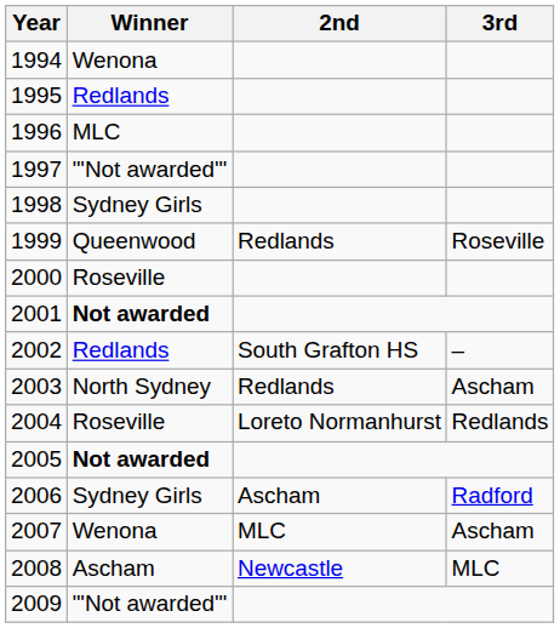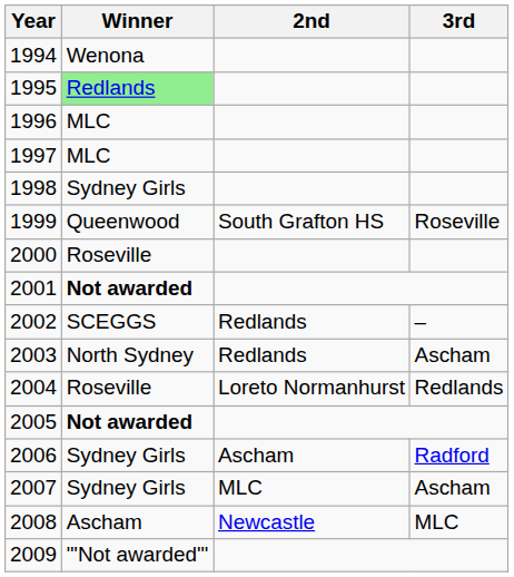1995 | Winner: no background -> lightgreen background
1997 | Winner: "'Not awarded'" -> MLC
1999 | 2nd: Redlands -> South Grafton HS
2002 | Winner: Redlands -> SCEGGS
2002 | 2nd: South Grafton HS -> Redlands
2007 | Winner: Wenona -> Sydney Girls
